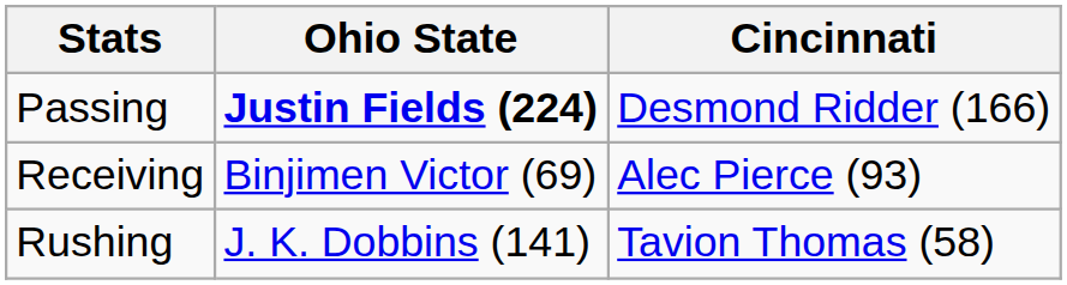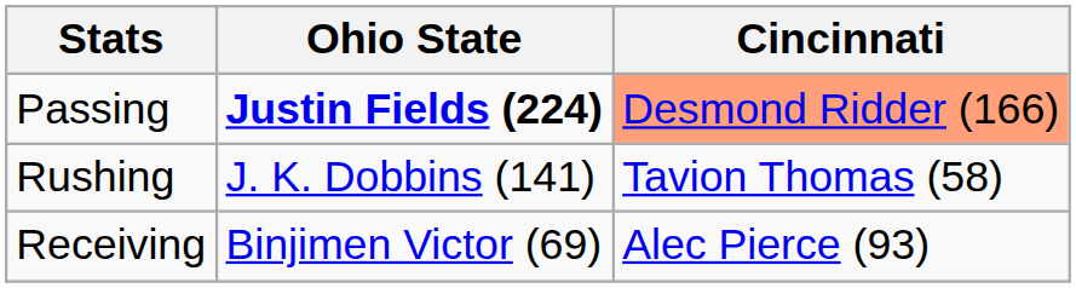Passing | Cincinnati: no background -> lightsalmon background
rows swapped: Rushing <-> Receiving
